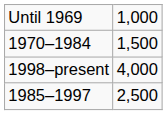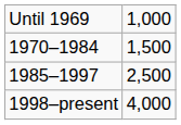rows swapped: 1985–1997 <-> 1998–present
